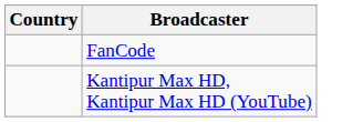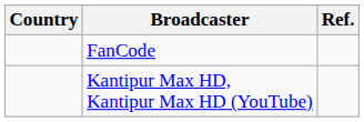+ column: Ref.
